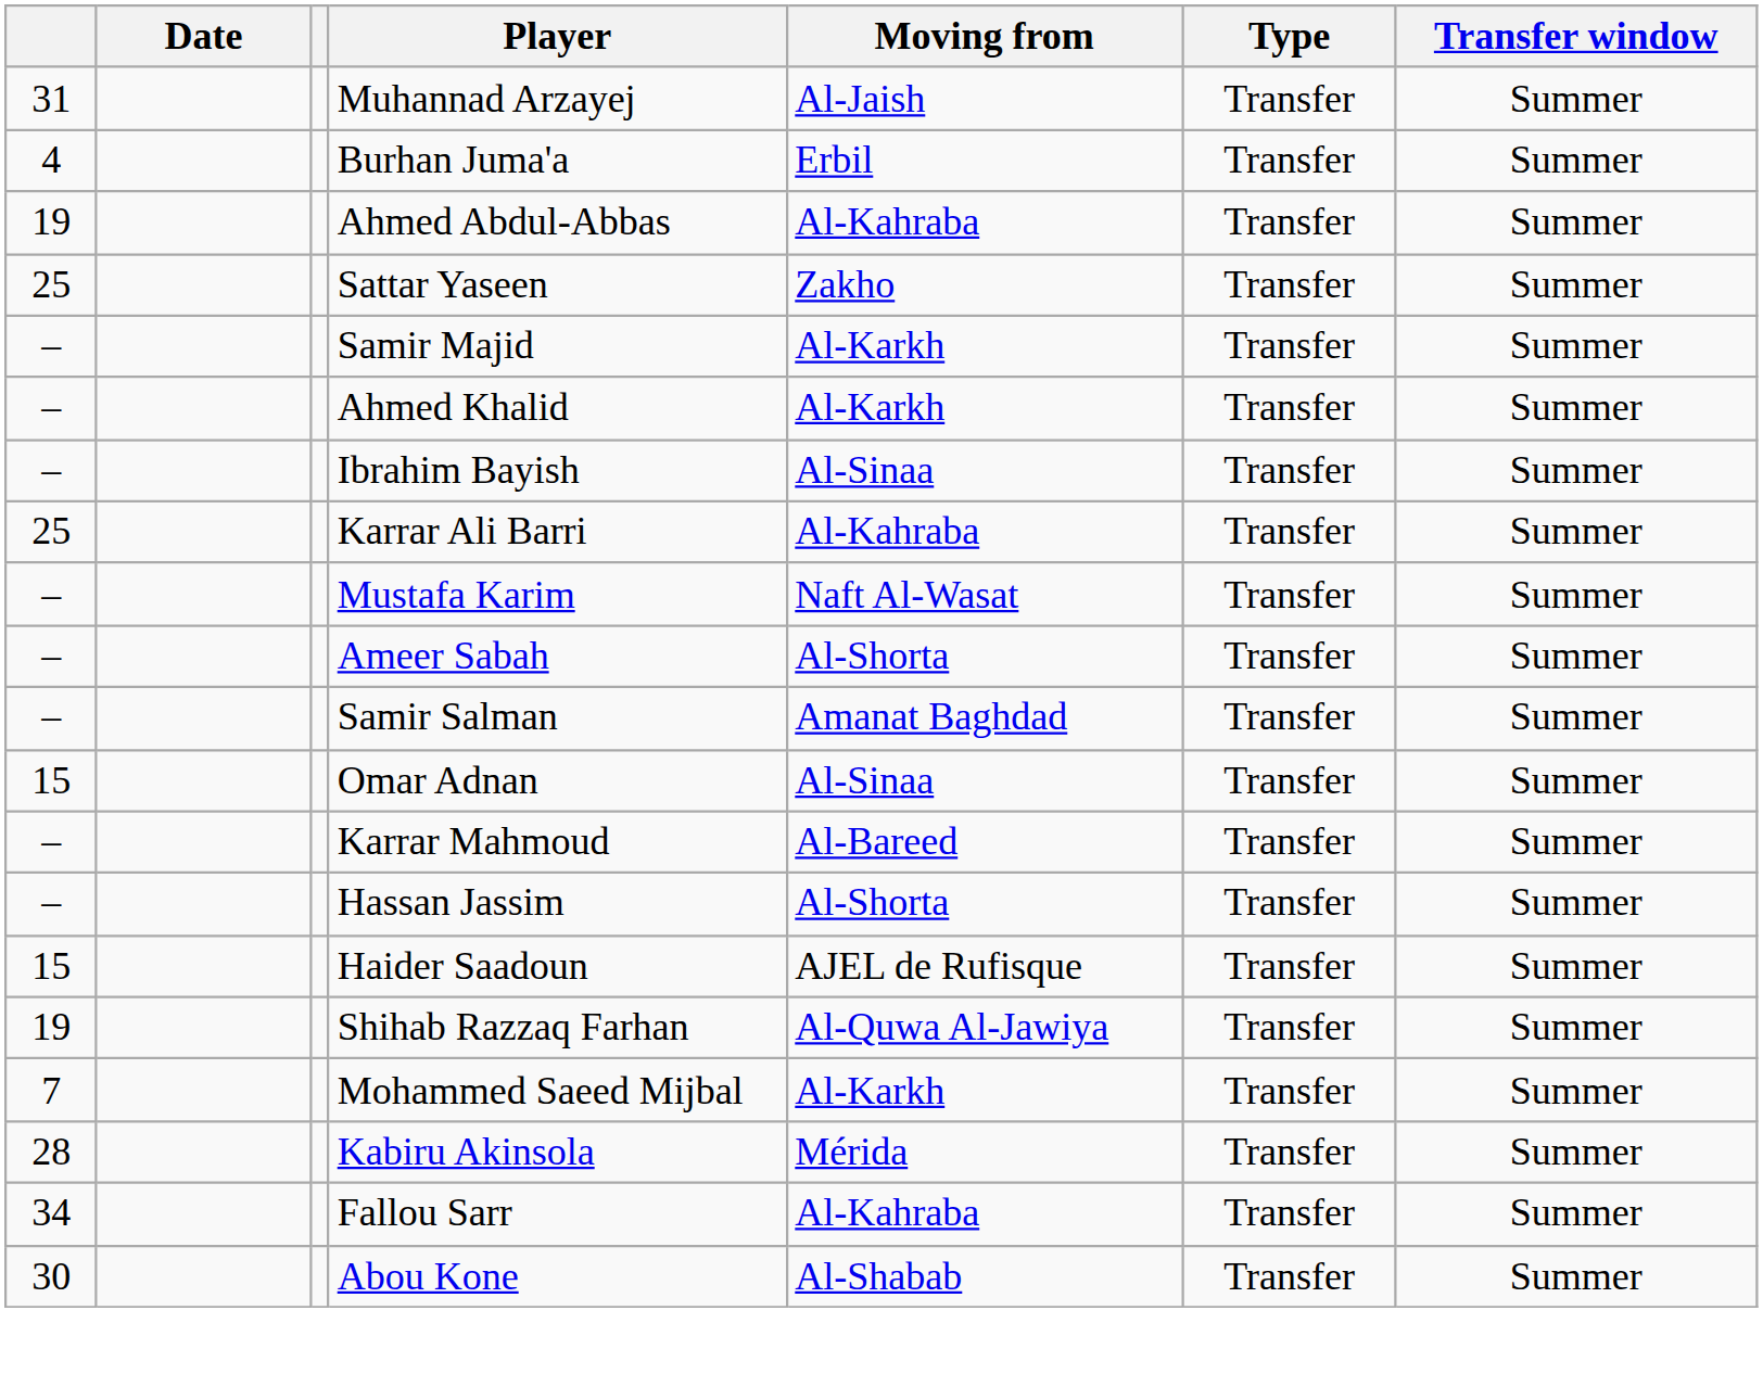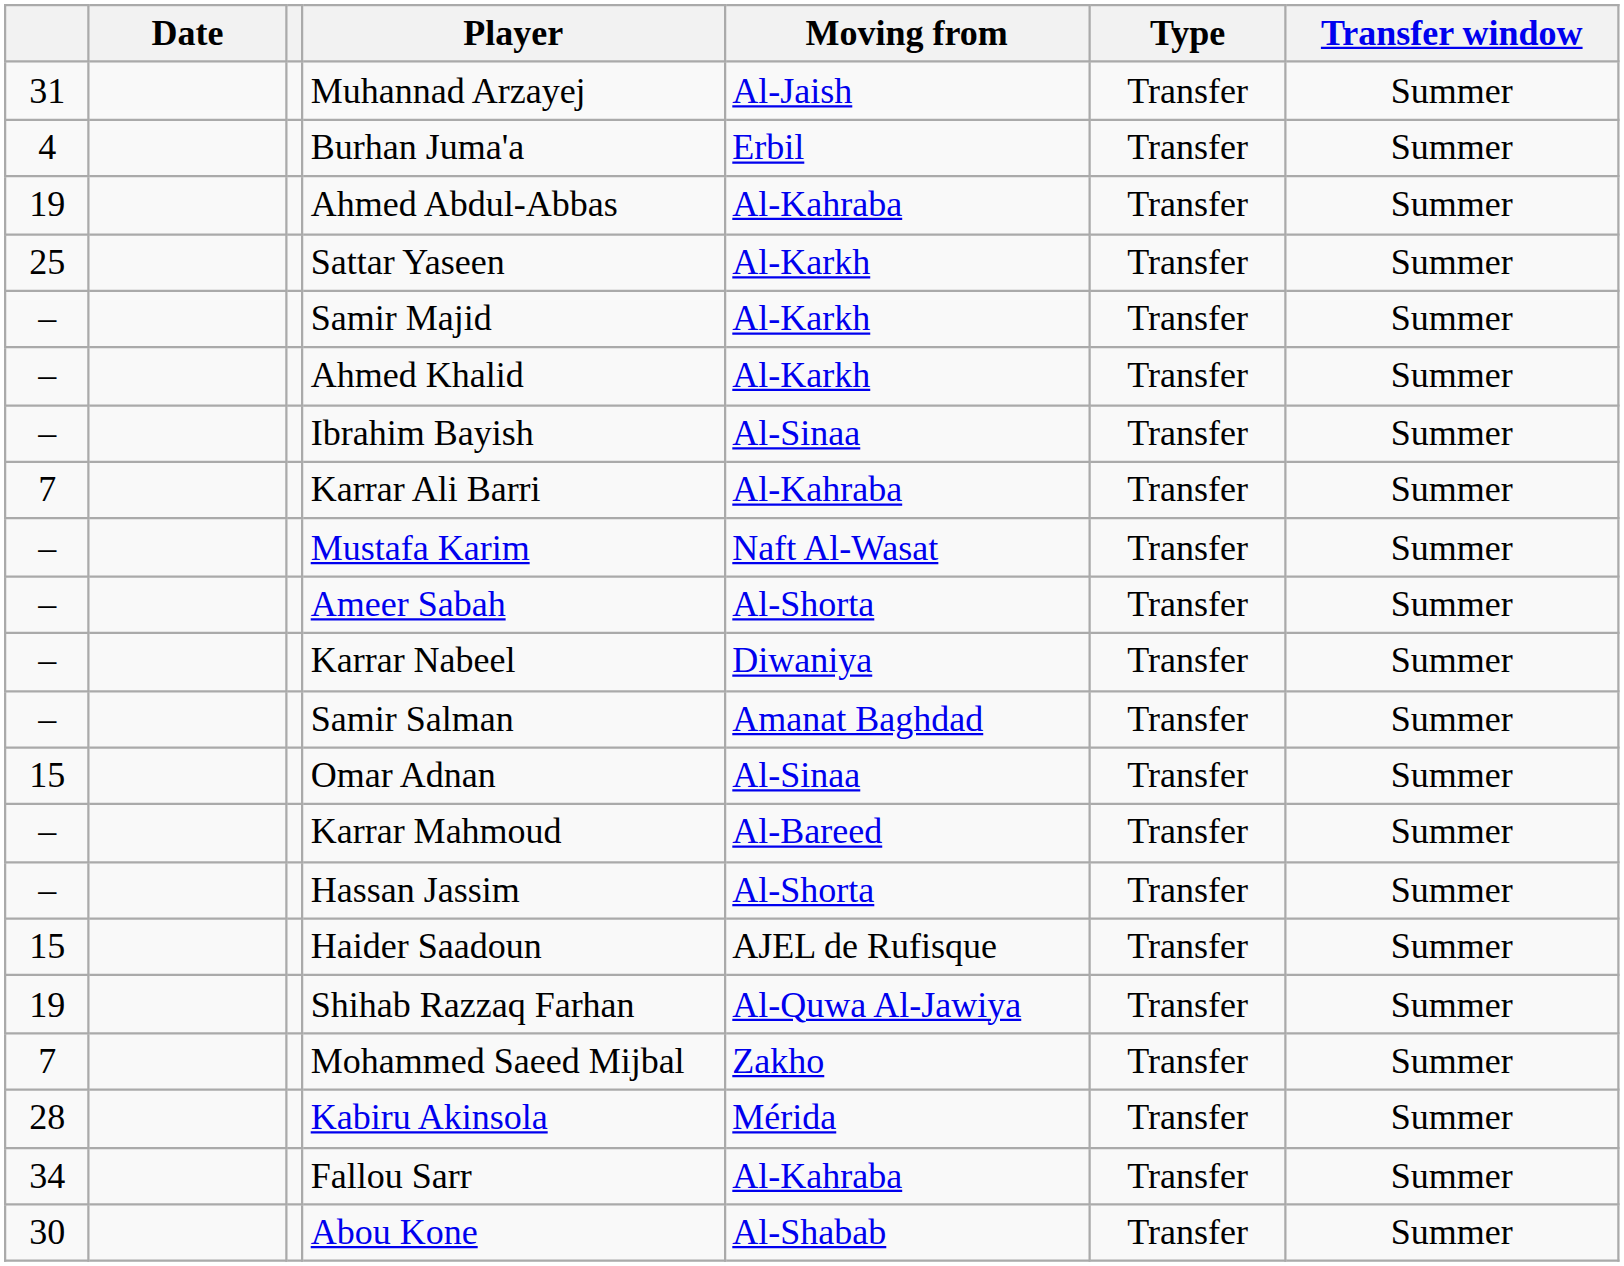Sattar Yaseen | Moving from: Zakho -> Al-Karkh
Karrar Ali Barri | column 1: 25 -> 7
+ row: – | Karrar Nabeel | Diwaniya | Transfer | Summer
Mohammed Saeed Mijbal | Moving from: Al-Karkh -> Zakho
